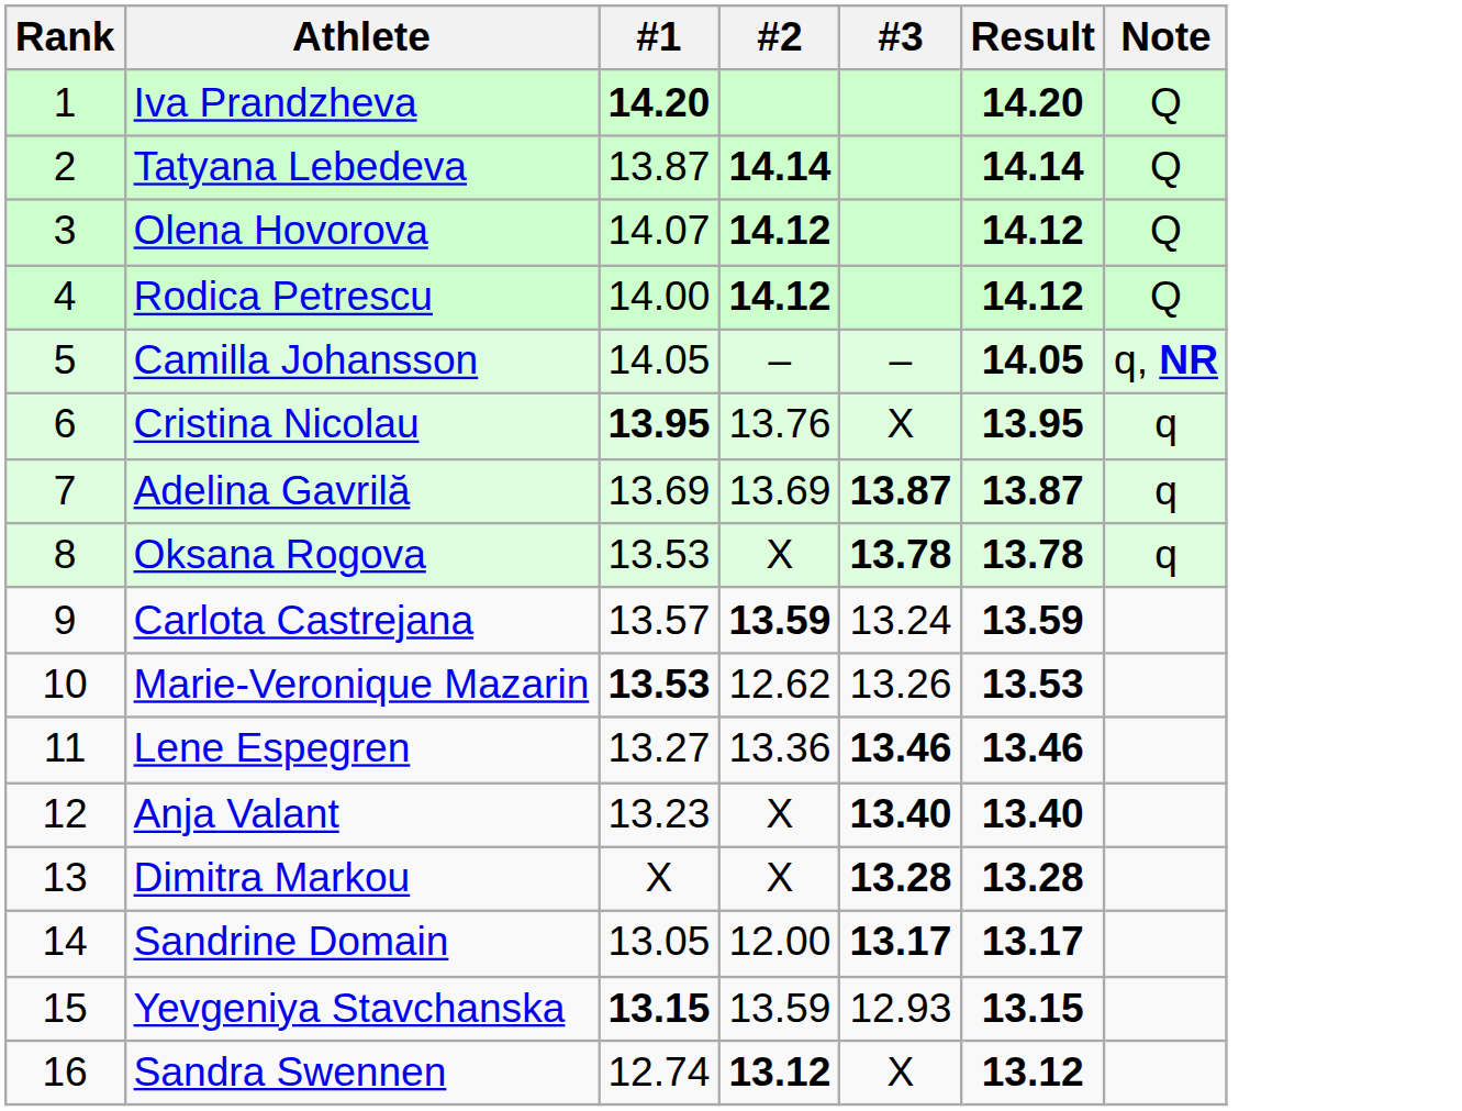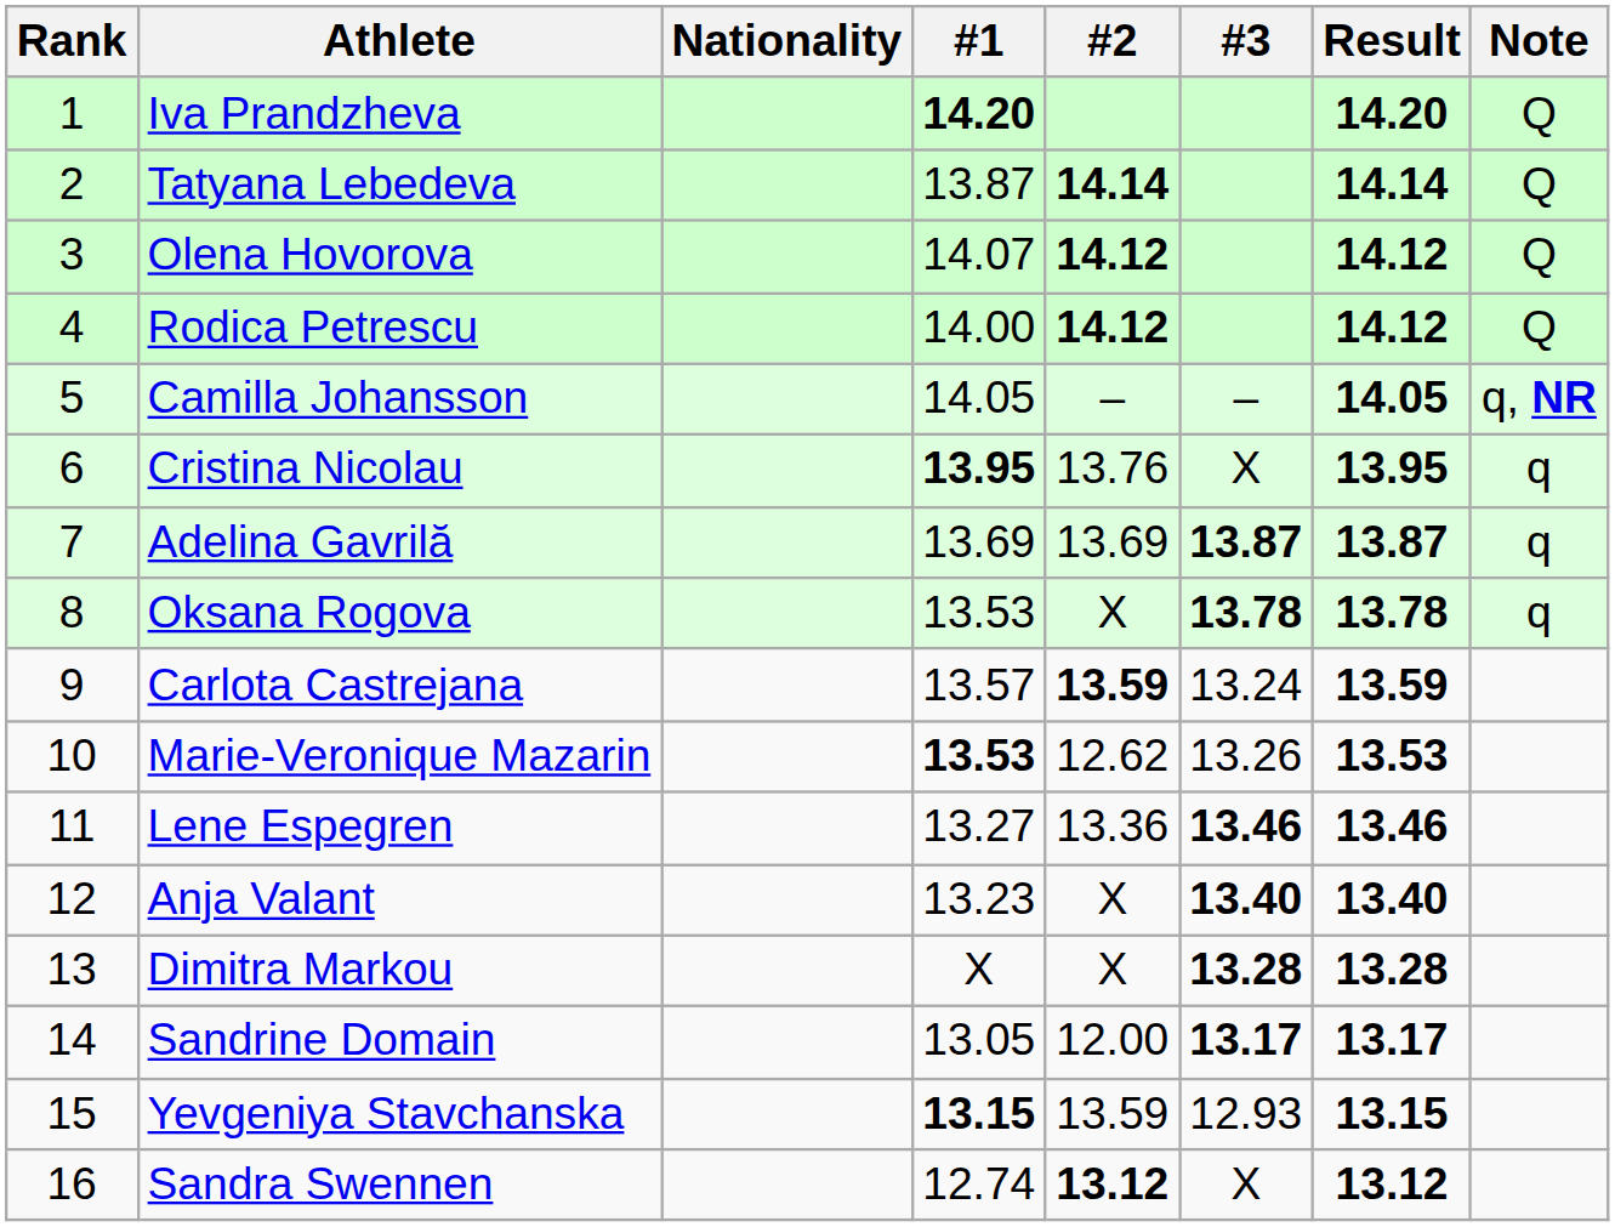+ column: Nationality
